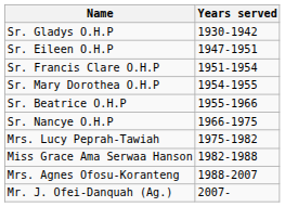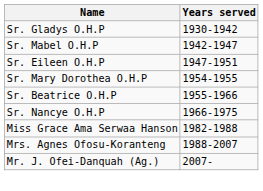+ row: Sr. Mabel O.H.P | 1942-1947
- row: Sr. Francis Clare O.H.P | 1951-1954
- row: Mrs. Lucy Peprah-Tawiah | 1975-1982
